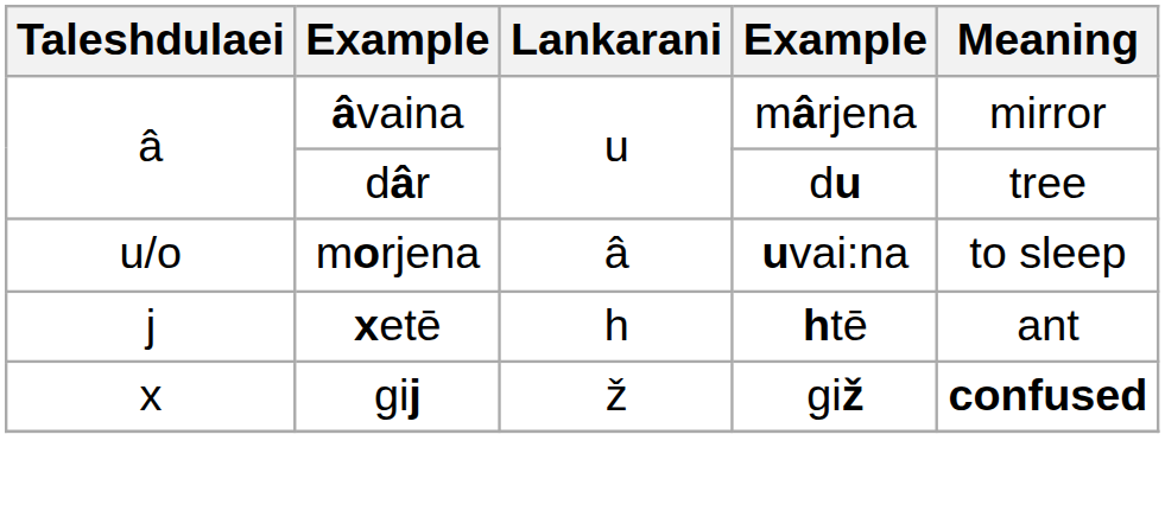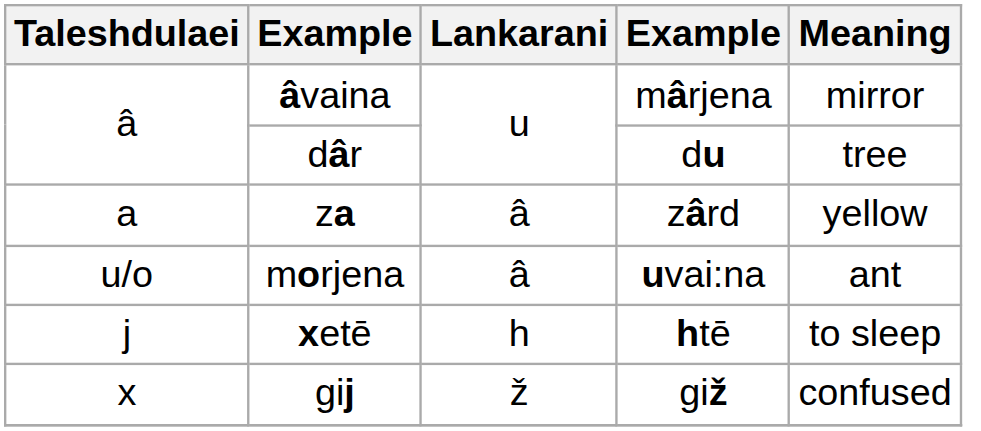+ row: a | za | â | zârd | yellow
morjena | Meaning: to sleep -> ant
xetē | Meaning: ant -> to sleep
gij | Meaning: bold -> normal
